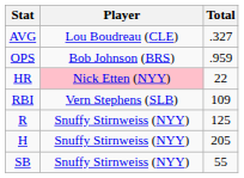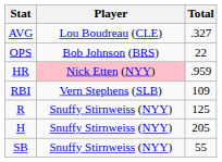OPS | Total: .959 -> 22
HR | Total: 22 -> .959
